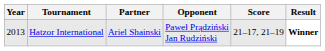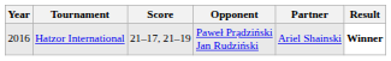columns swapped: Partner <-> Score
Hatzor International | Year: 2013 -> 2016
